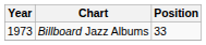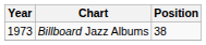Billboard Jazz Albums | Position: 33 -> 38
